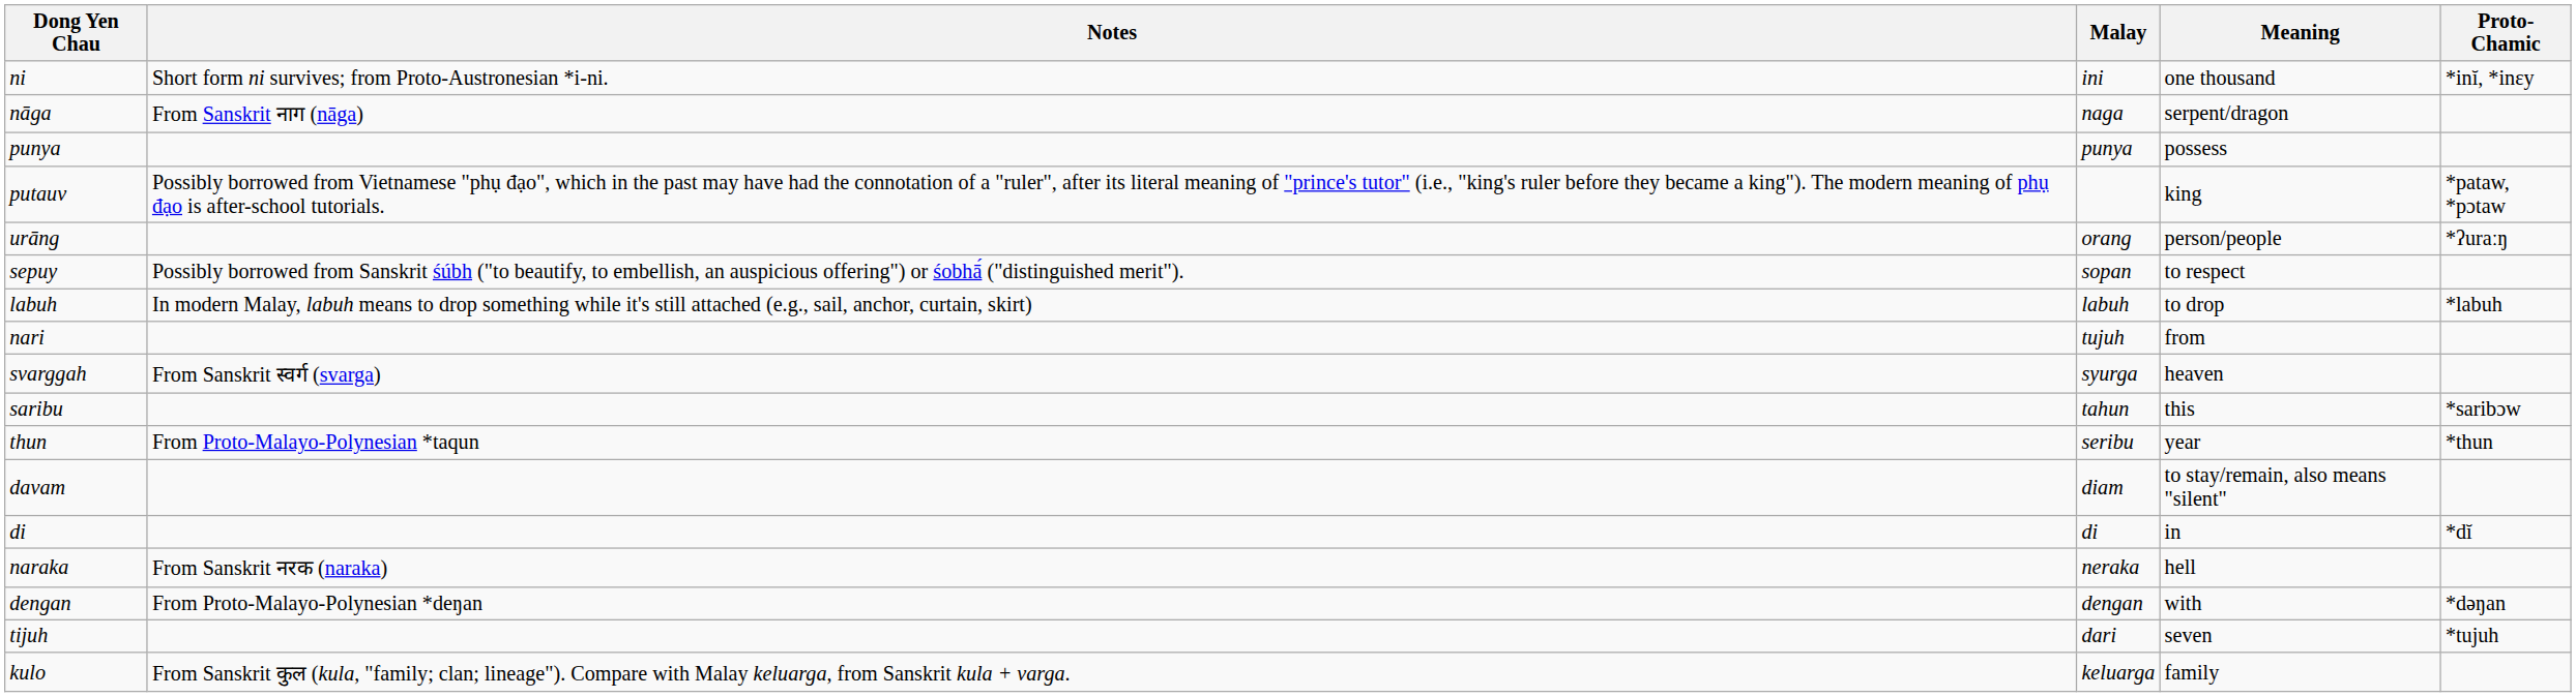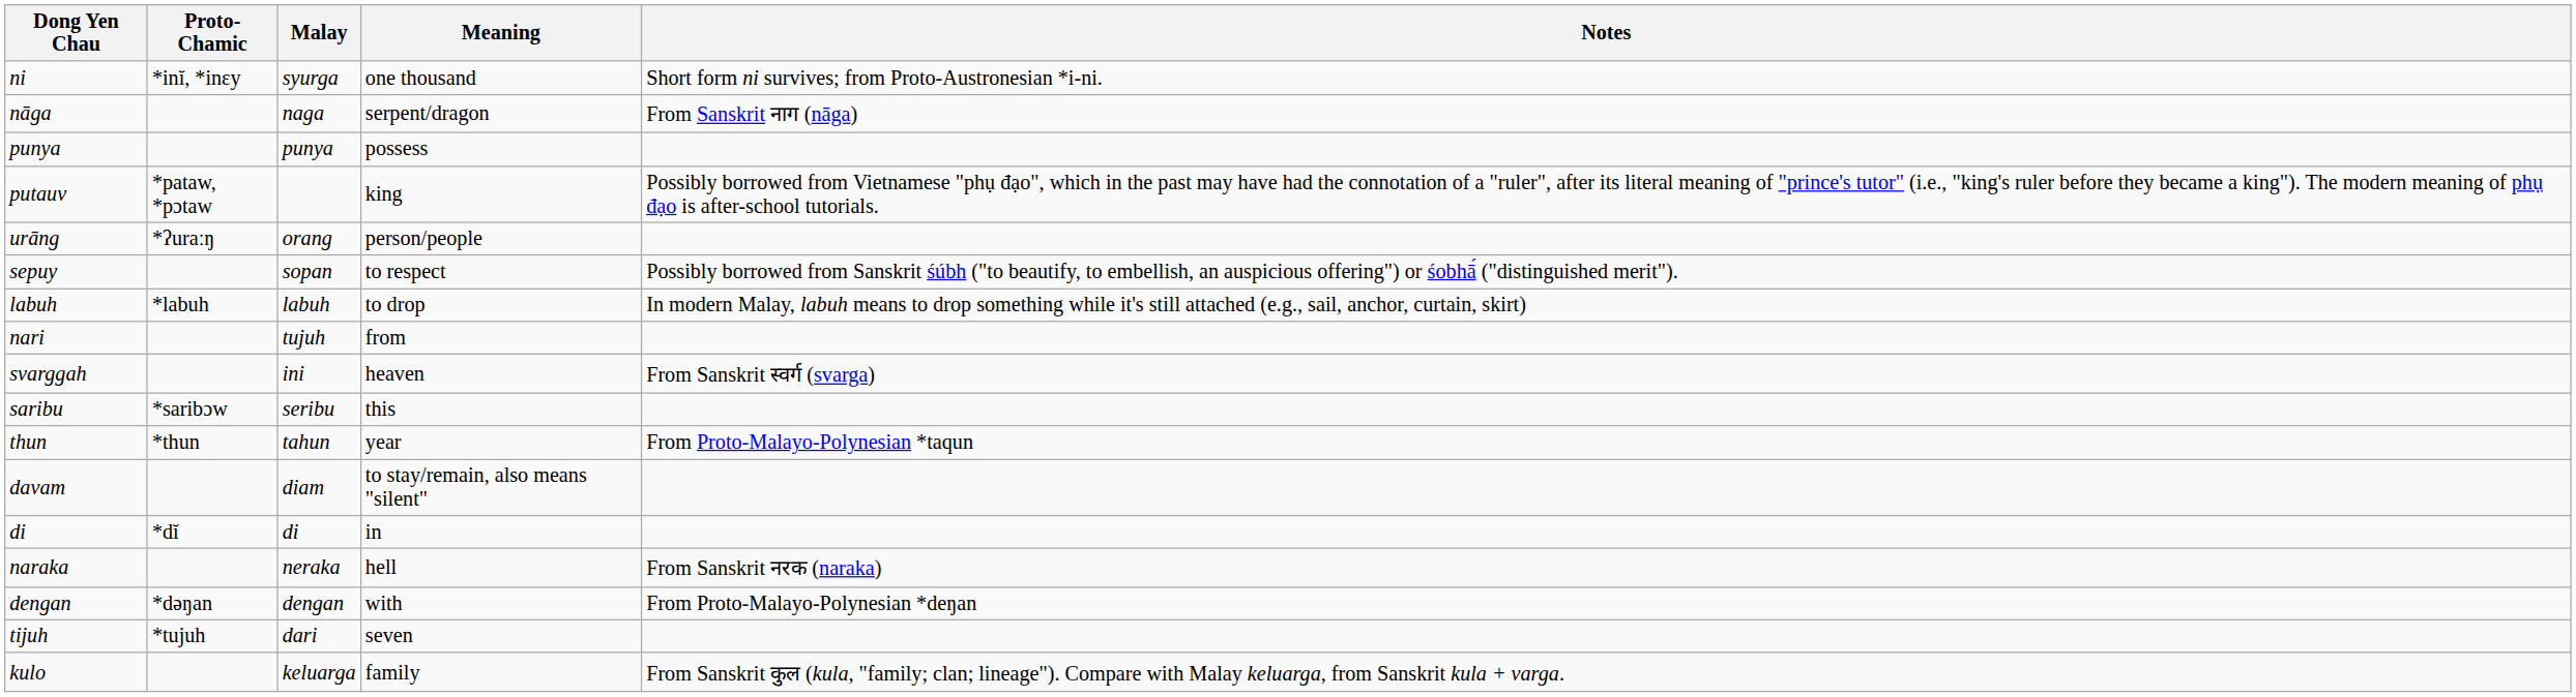columns swapped: Proto-Chamic <-> Notes
ni | Malay: ini -> syurga
svarggah | Malay: syurga -> ini
saribu | Malay: tahun -> seribu
thun | Malay: seribu -> tahun
